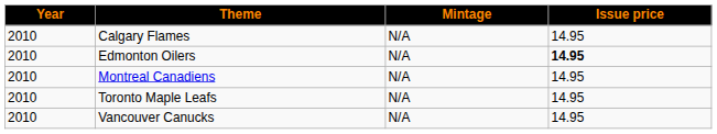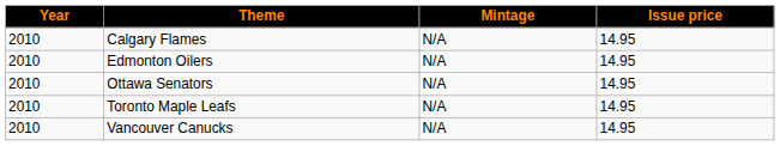Edmonton Oilers | Issue price: bold -> normal
- row: 2010 | Montreal Canadiens | N/A | 14.95
+ row: 2010 | Ottawa Senators | N/A | 14.95
